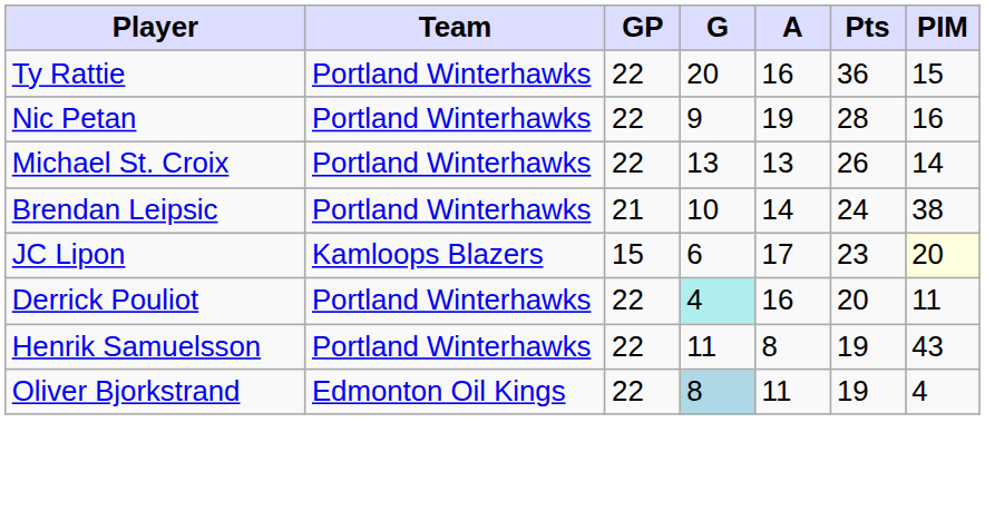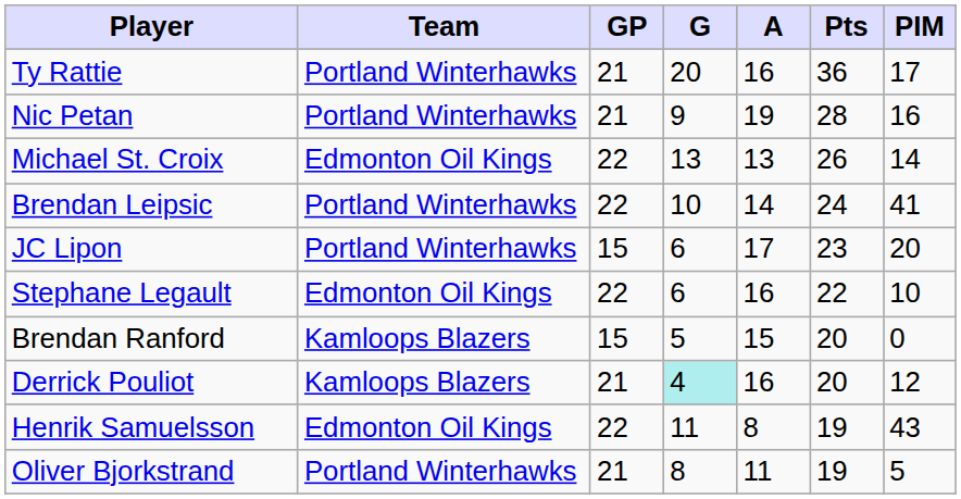Ty Rattie | GP: 22 -> 21
Ty Rattie | PIM: 15 -> 17
Nic Petan | GP: 22 -> 21
Michael St. Croix | Team: Portland Winterhawks -> Edmonton Oil Kings
Brendan Leipsic | GP: 21 -> 22
Brendan Leipsic | PIM: 38 -> 41
JC Lipon | Team: Kamloops Blazers -> Portland Winterhawks
JC Lipon | PIM: lightyellow background -> no background
+ row: Stephane Legault | Edmonton Oil Kings | 22 | 6 | 16 | 22 | 10
+ row: Brendan Ranford | Kamloops Blazers | 15 | 5 | 15 | 20 | 0
Derrick Pouliot | Team: Portland Winterhawks -> Kamloops Blazers
Derrick Pouliot | GP: 22 -> 21
Derrick Pouliot | PIM: 11 -> 12
Henrik Samuelsson | Team: Portland Winterhawks -> Edmonton Oil Kings
Oliver Bjorkstrand | Team: Edmonton Oil Kings -> Portland Winterhawks
Oliver Bjorkstrand | GP: 22 -> 21
Oliver Bjorkstrand | G: lightblue background -> no background
Oliver Bjorkstrand | PIM: 4 -> 5
